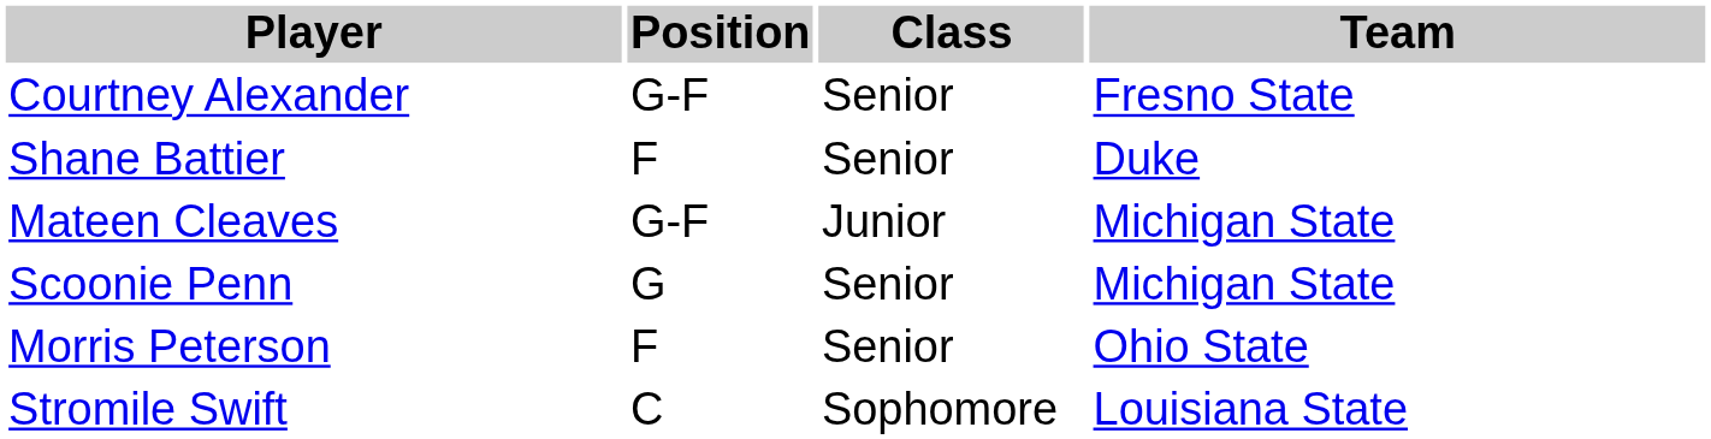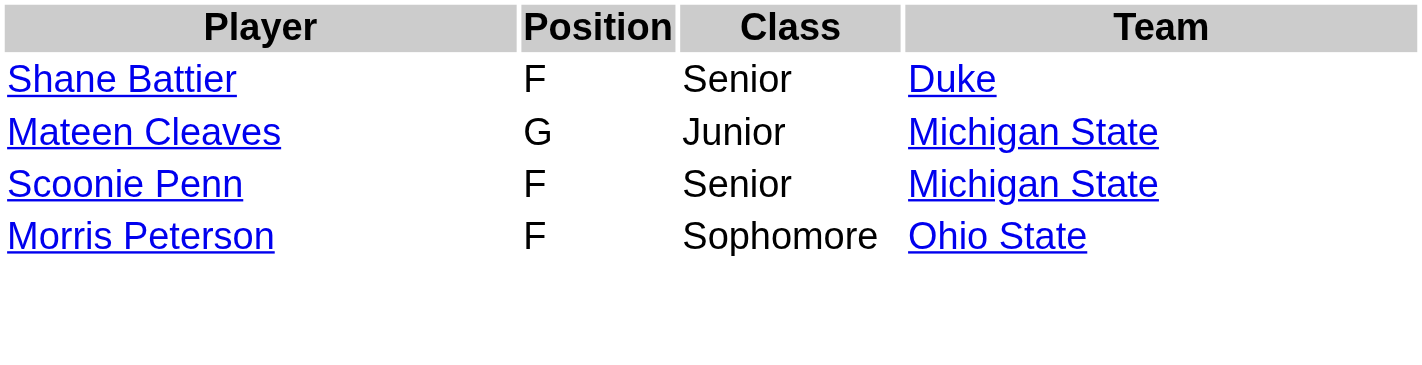- row: Courtney Alexander | G-F | Senior | Fresno State
Mateen Cleaves | Position: G-F -> G
Scoonie Penn | Position: G -> F
Morris Peterson | Class: Senior -> Sophomore
- row: Stromile Swift | C | Sophomore | Louisiana State
